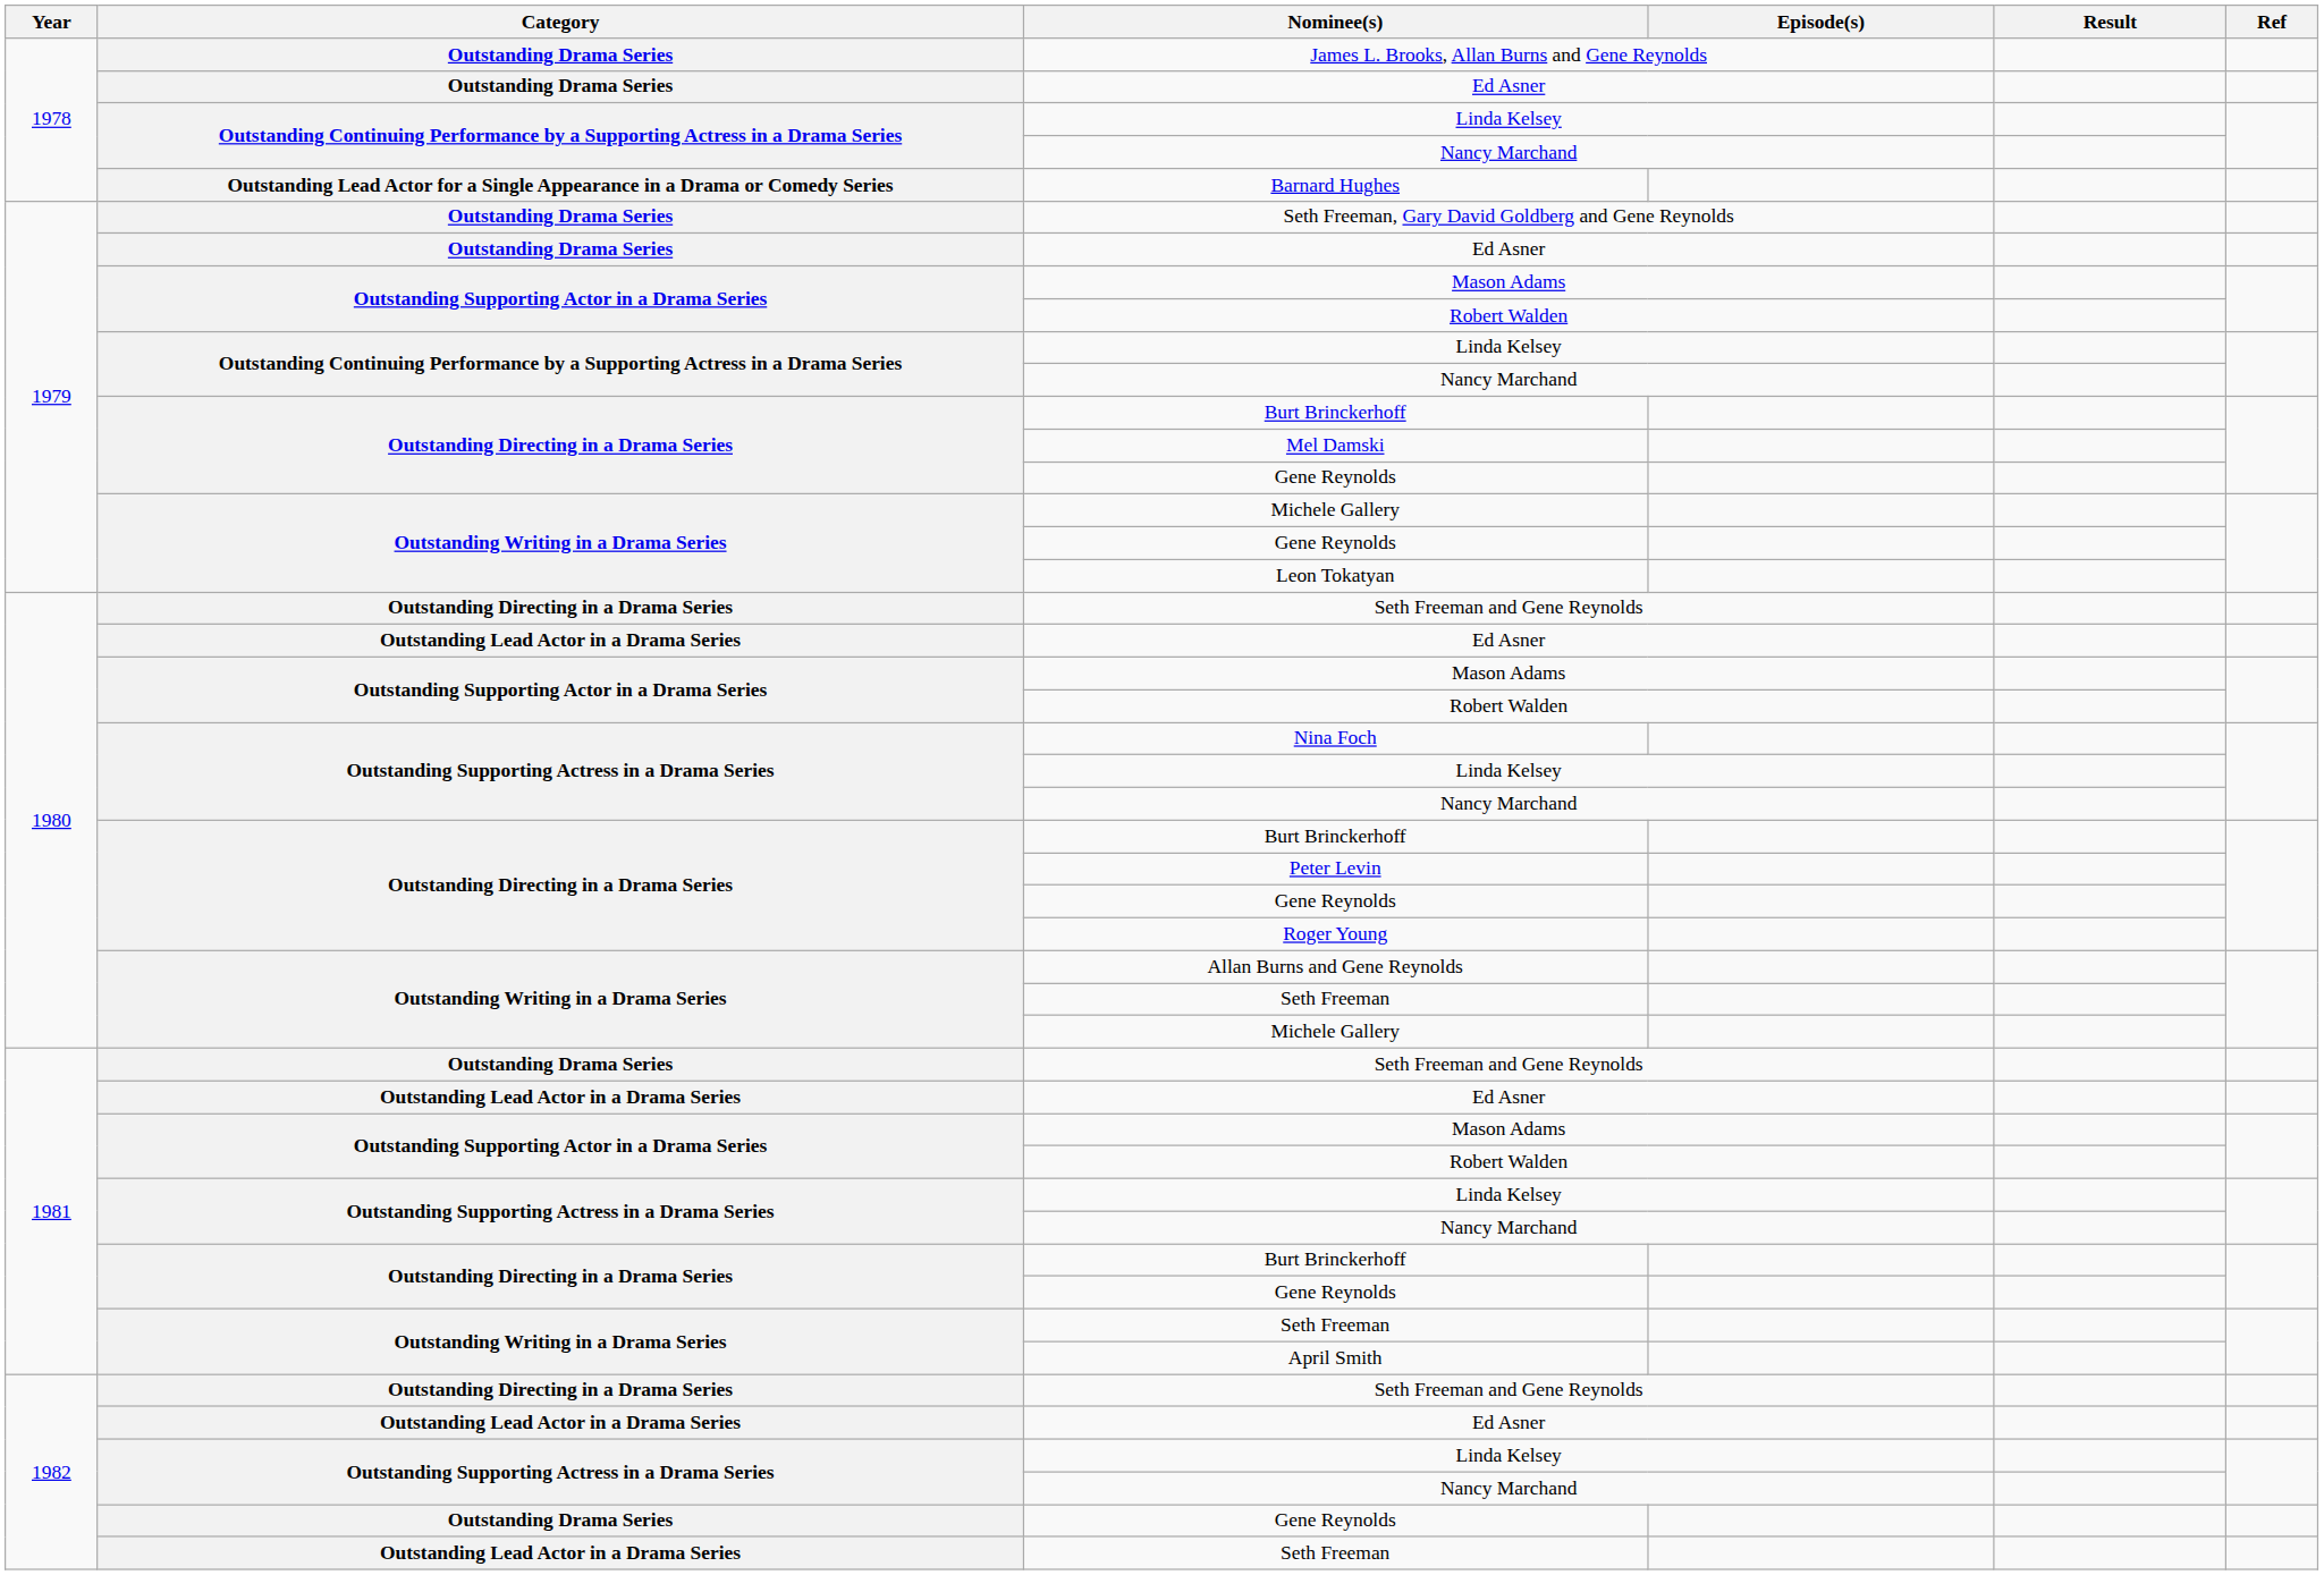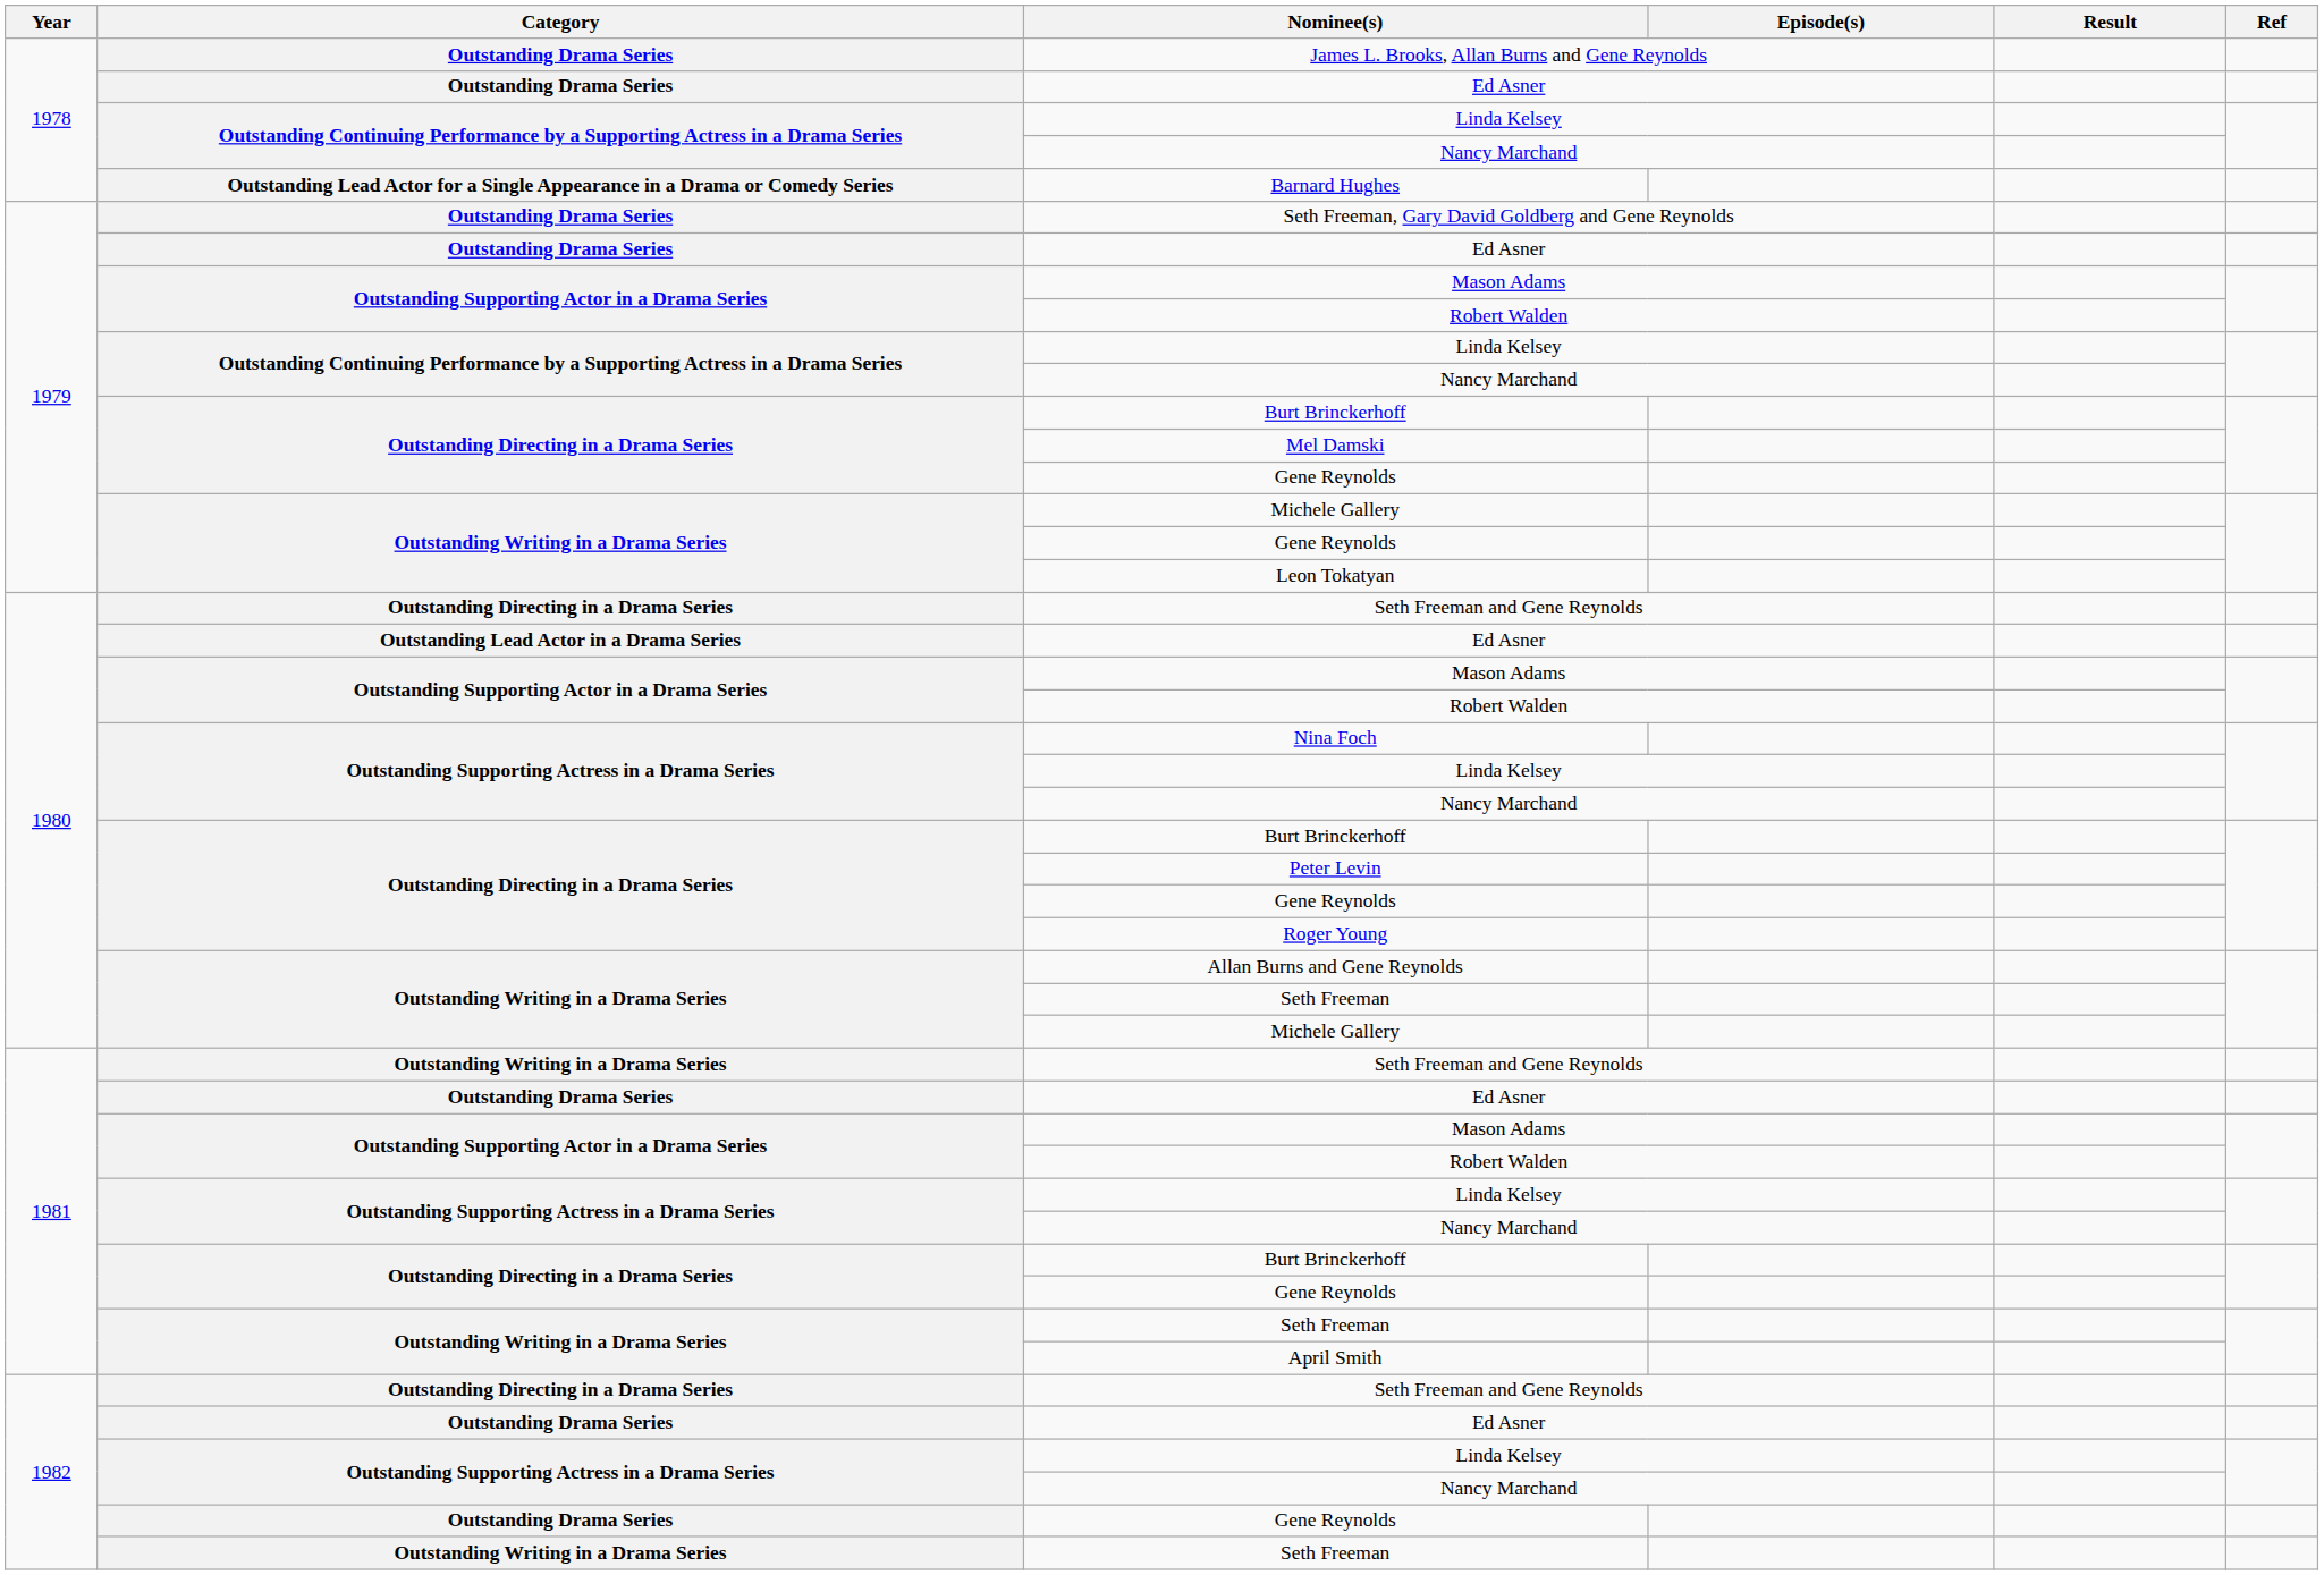1981 / Seth Freeman and Gene Reynolds | Category: Outstanding Drama Series -> Outstanding Writing in a Drama Series
1981 / Ed Asner | Category: Outstanding Lead Actor in a Drama Series -> Outstanding Drama Series
1982 / Ed Asner | Category: Outstanding Lead Actor in a Drama Series -> Outstanding Drama Series
1982 / Seth Freeman | Category: Outstanding Lead Actor in a Drama Series -> Outstanding Writing in a Drama Series
